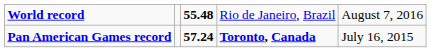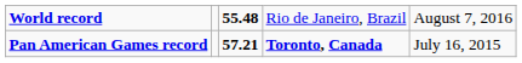Pan American Games record | column 3: 57.24 -> 57.21
